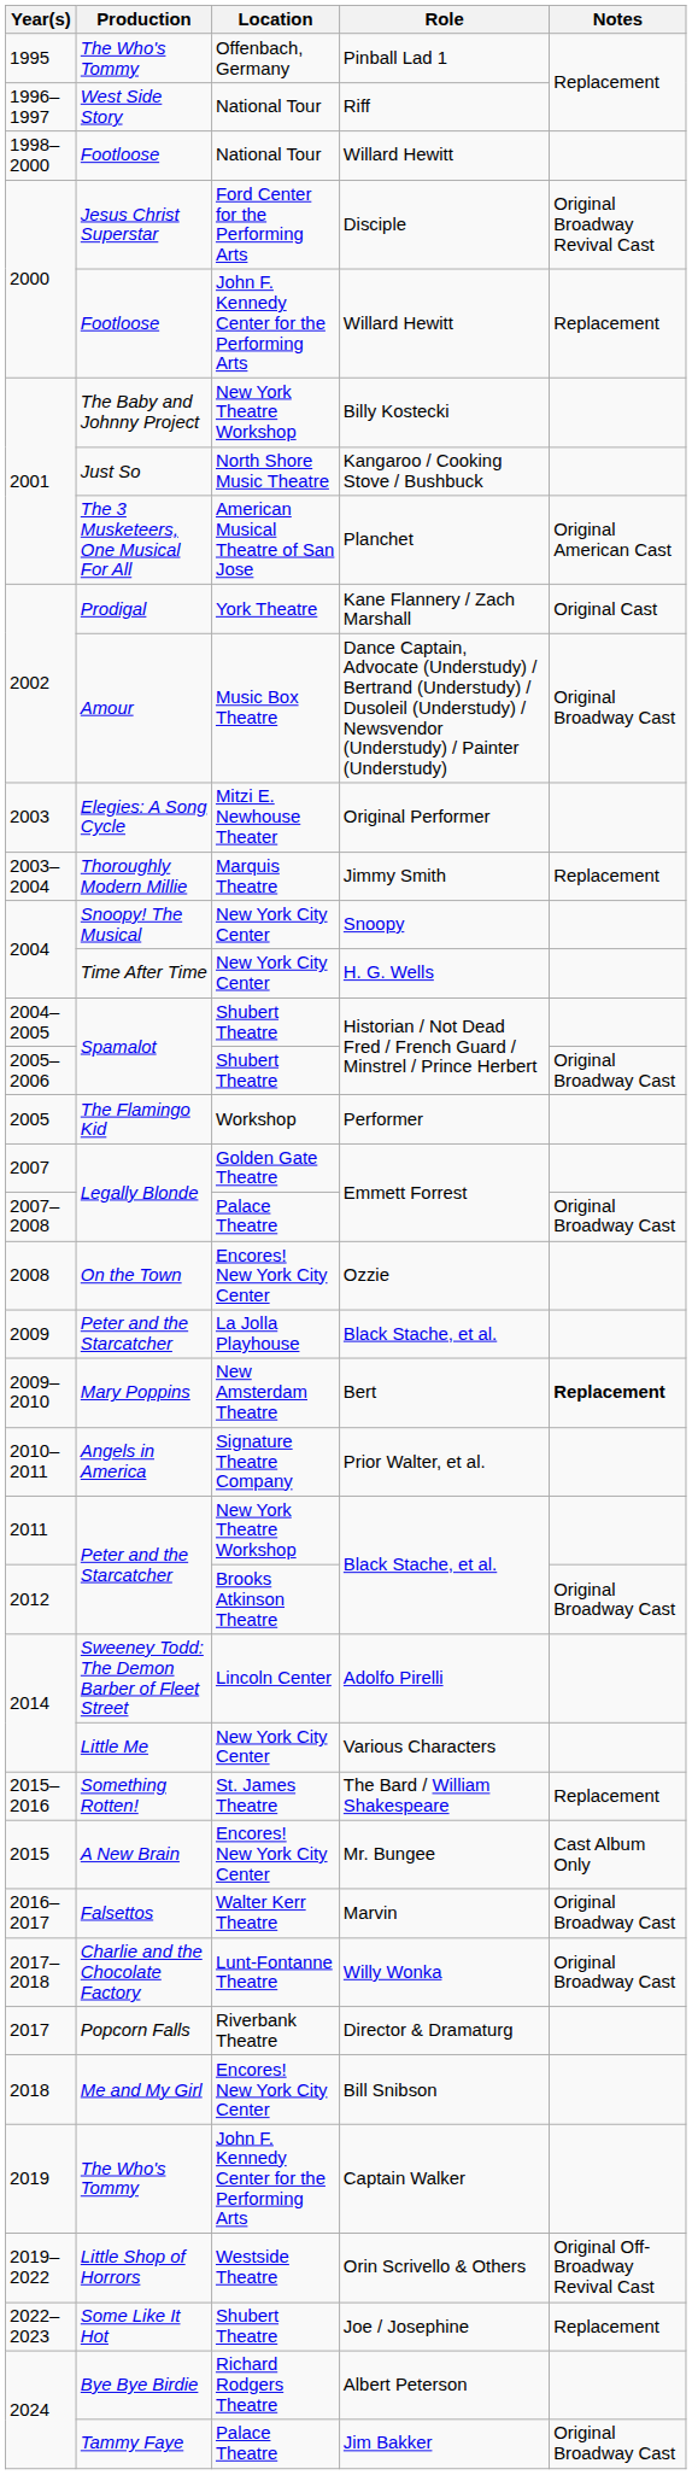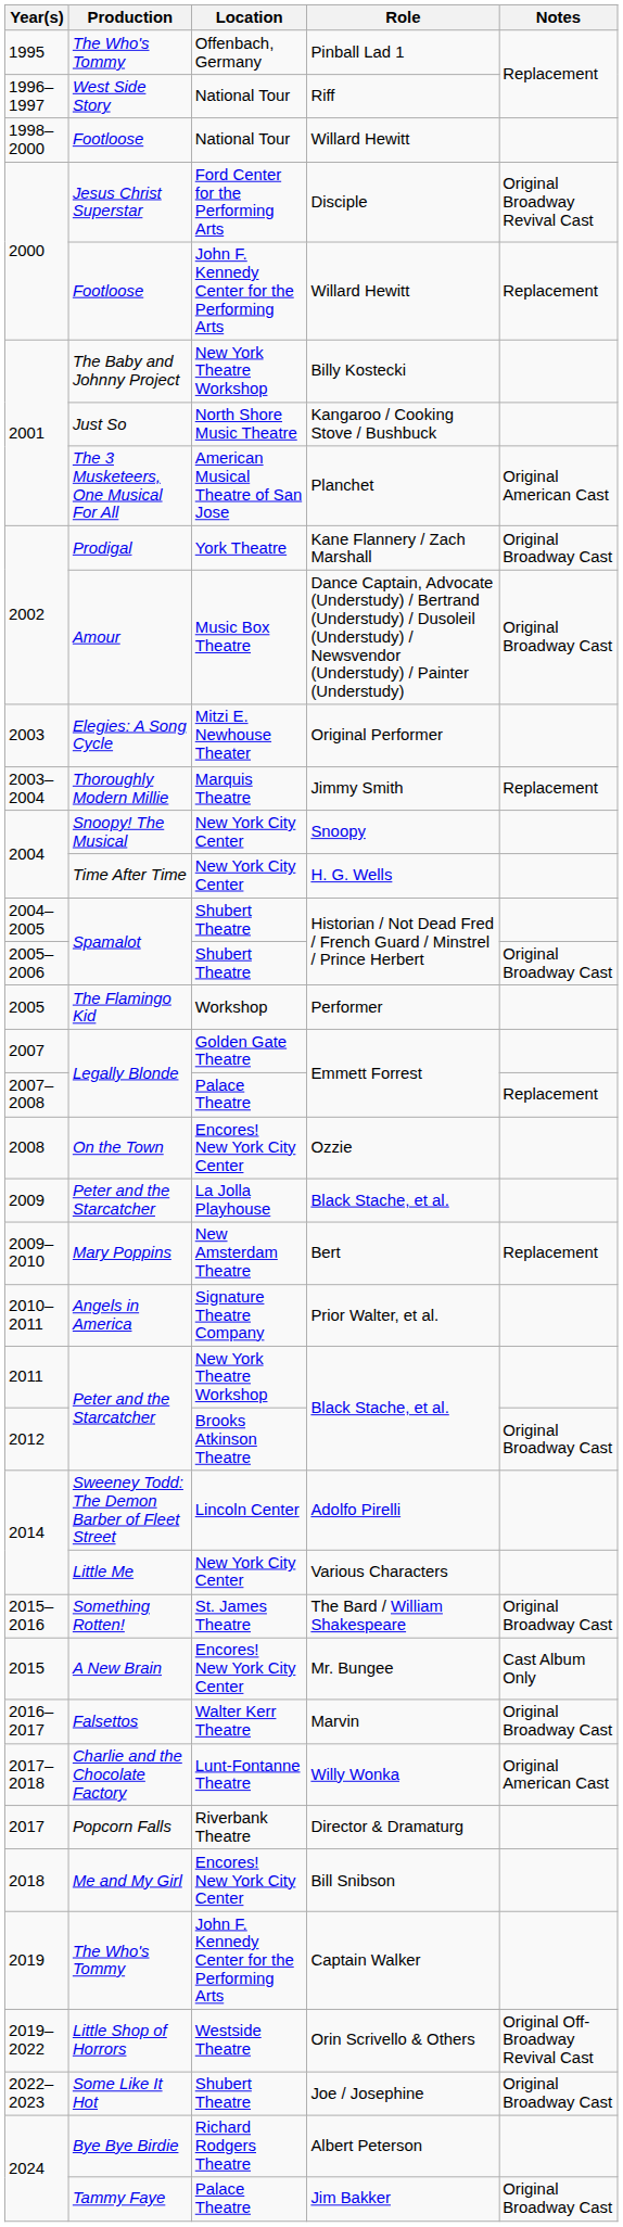Kane Flannery / Zach Marshall | Notes: Original Cast -> Original Broadway Cast
2007–2008 / Emmett Forrest | Notes: Original Broadway Cast -> Replacement
Bert | Notes: bold -> normal
The Bard / William Shakespeare | Notes: Replacement -> Original Broadway Cast
Willy Wonka | Notes: Original Broadway Cast -> Original American Cast
Joe / Josephine | Notes: Replacement -> Original Broadway Cast
